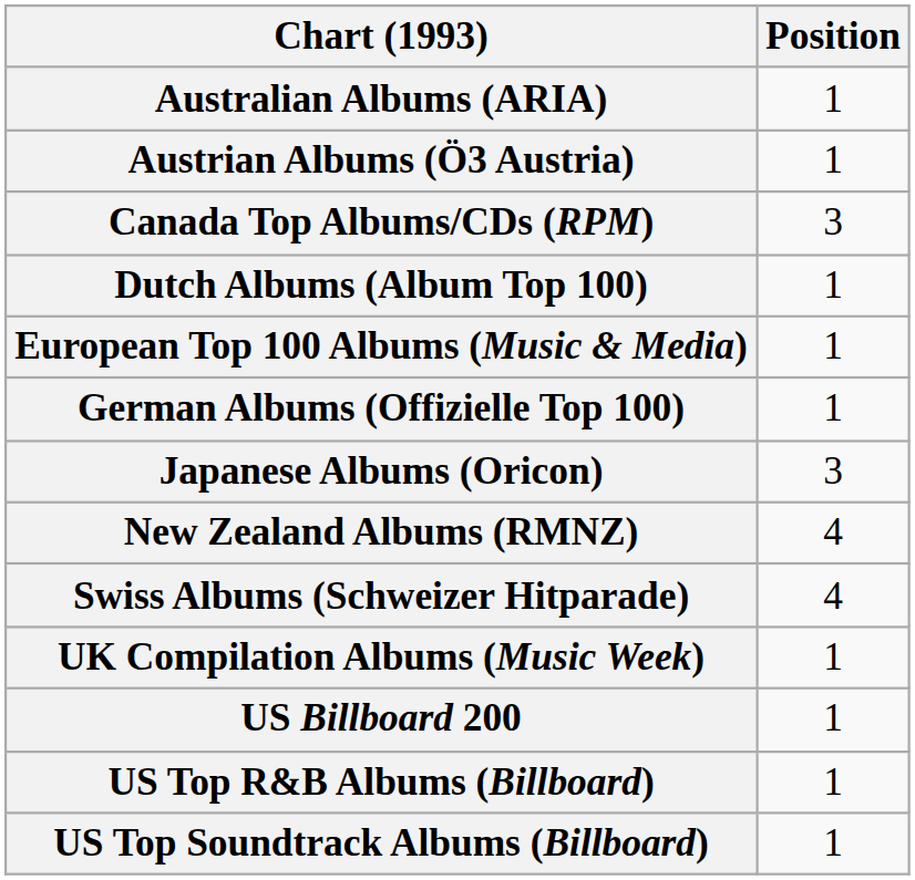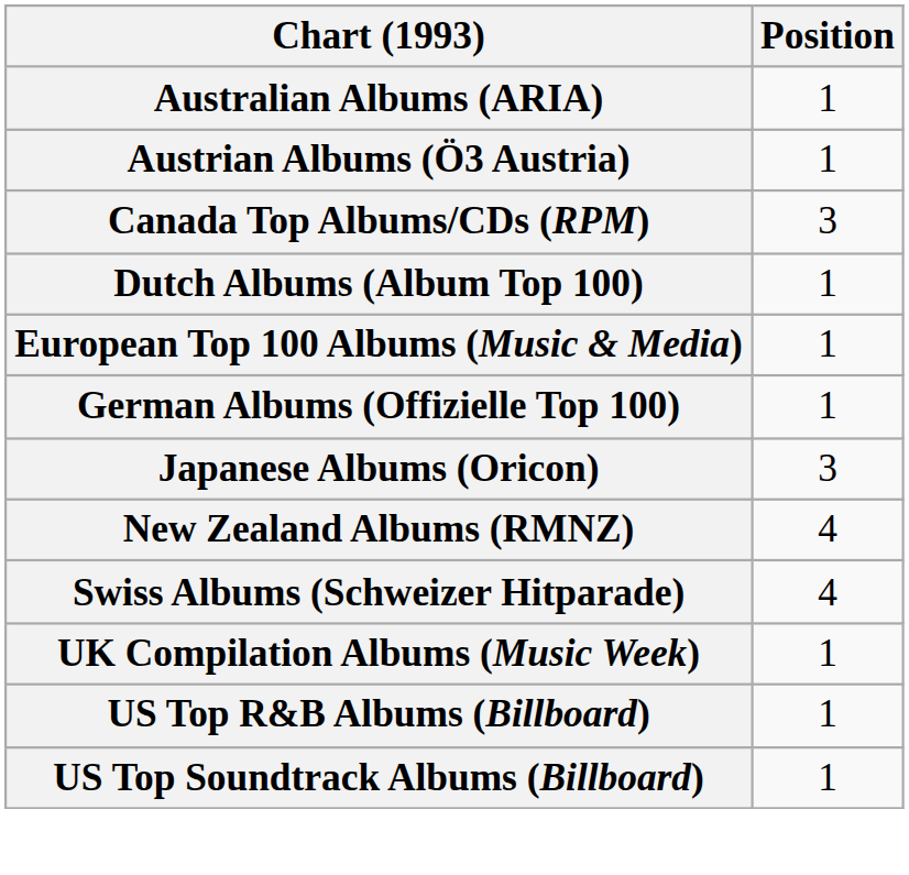- row: US Billboard 200 | 1
